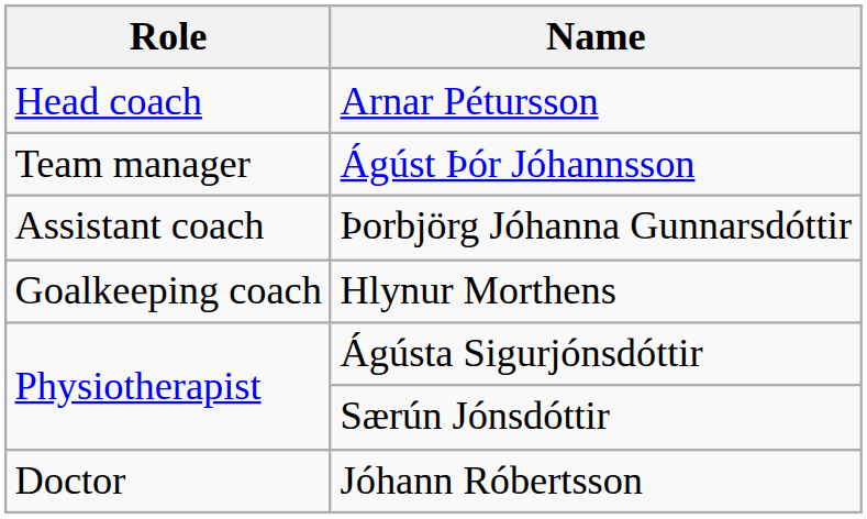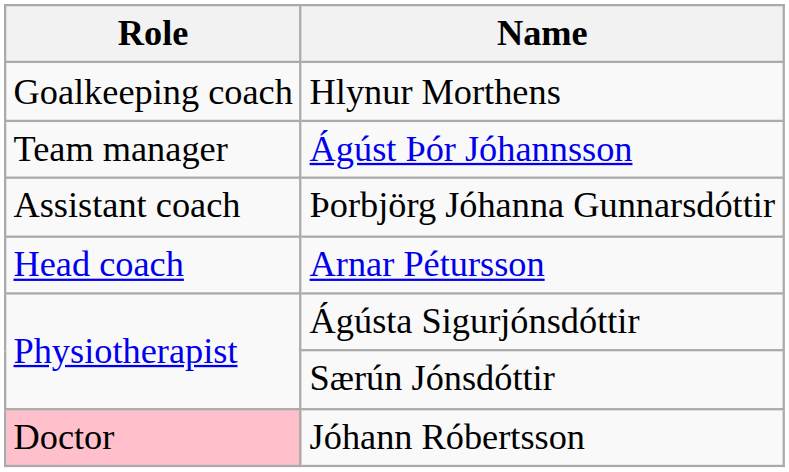rows swapped: Arnar Pétursson <-> Hlynur Morthens
Jóhann Róbertsson | Role: no background -> pink background
